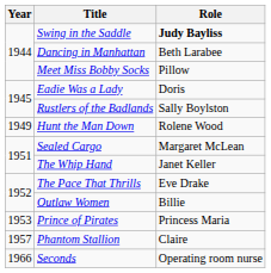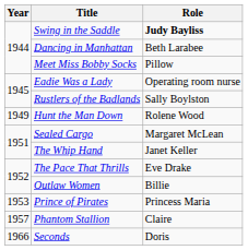Eadie Was a Lady | Role: Doris -> Operating room nurse
Seconds | Role: Operating room nurse -> Doris
